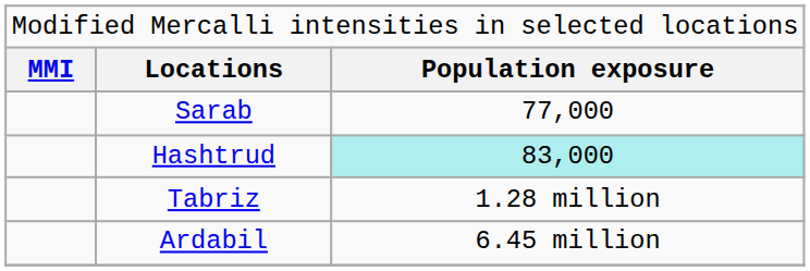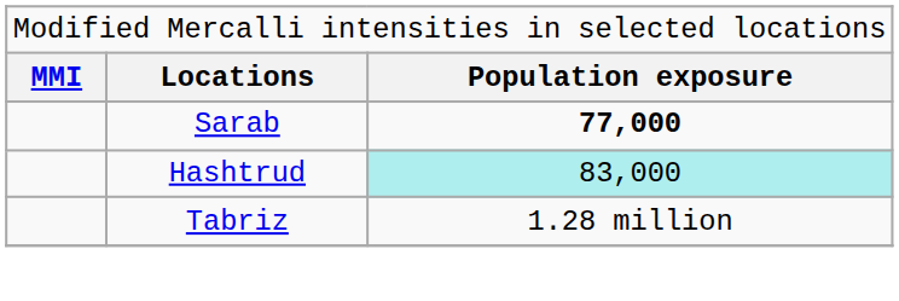Sarab | column 3: normal -> bold
- row: Ardabil | 6.45 million
